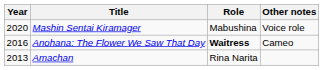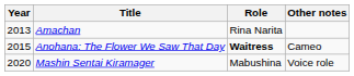rows swapped: Amachan <-> Mashin Sentai Kiramager
Anohana: The Flower We Saw That Day | Year: 2016 -> 2015
